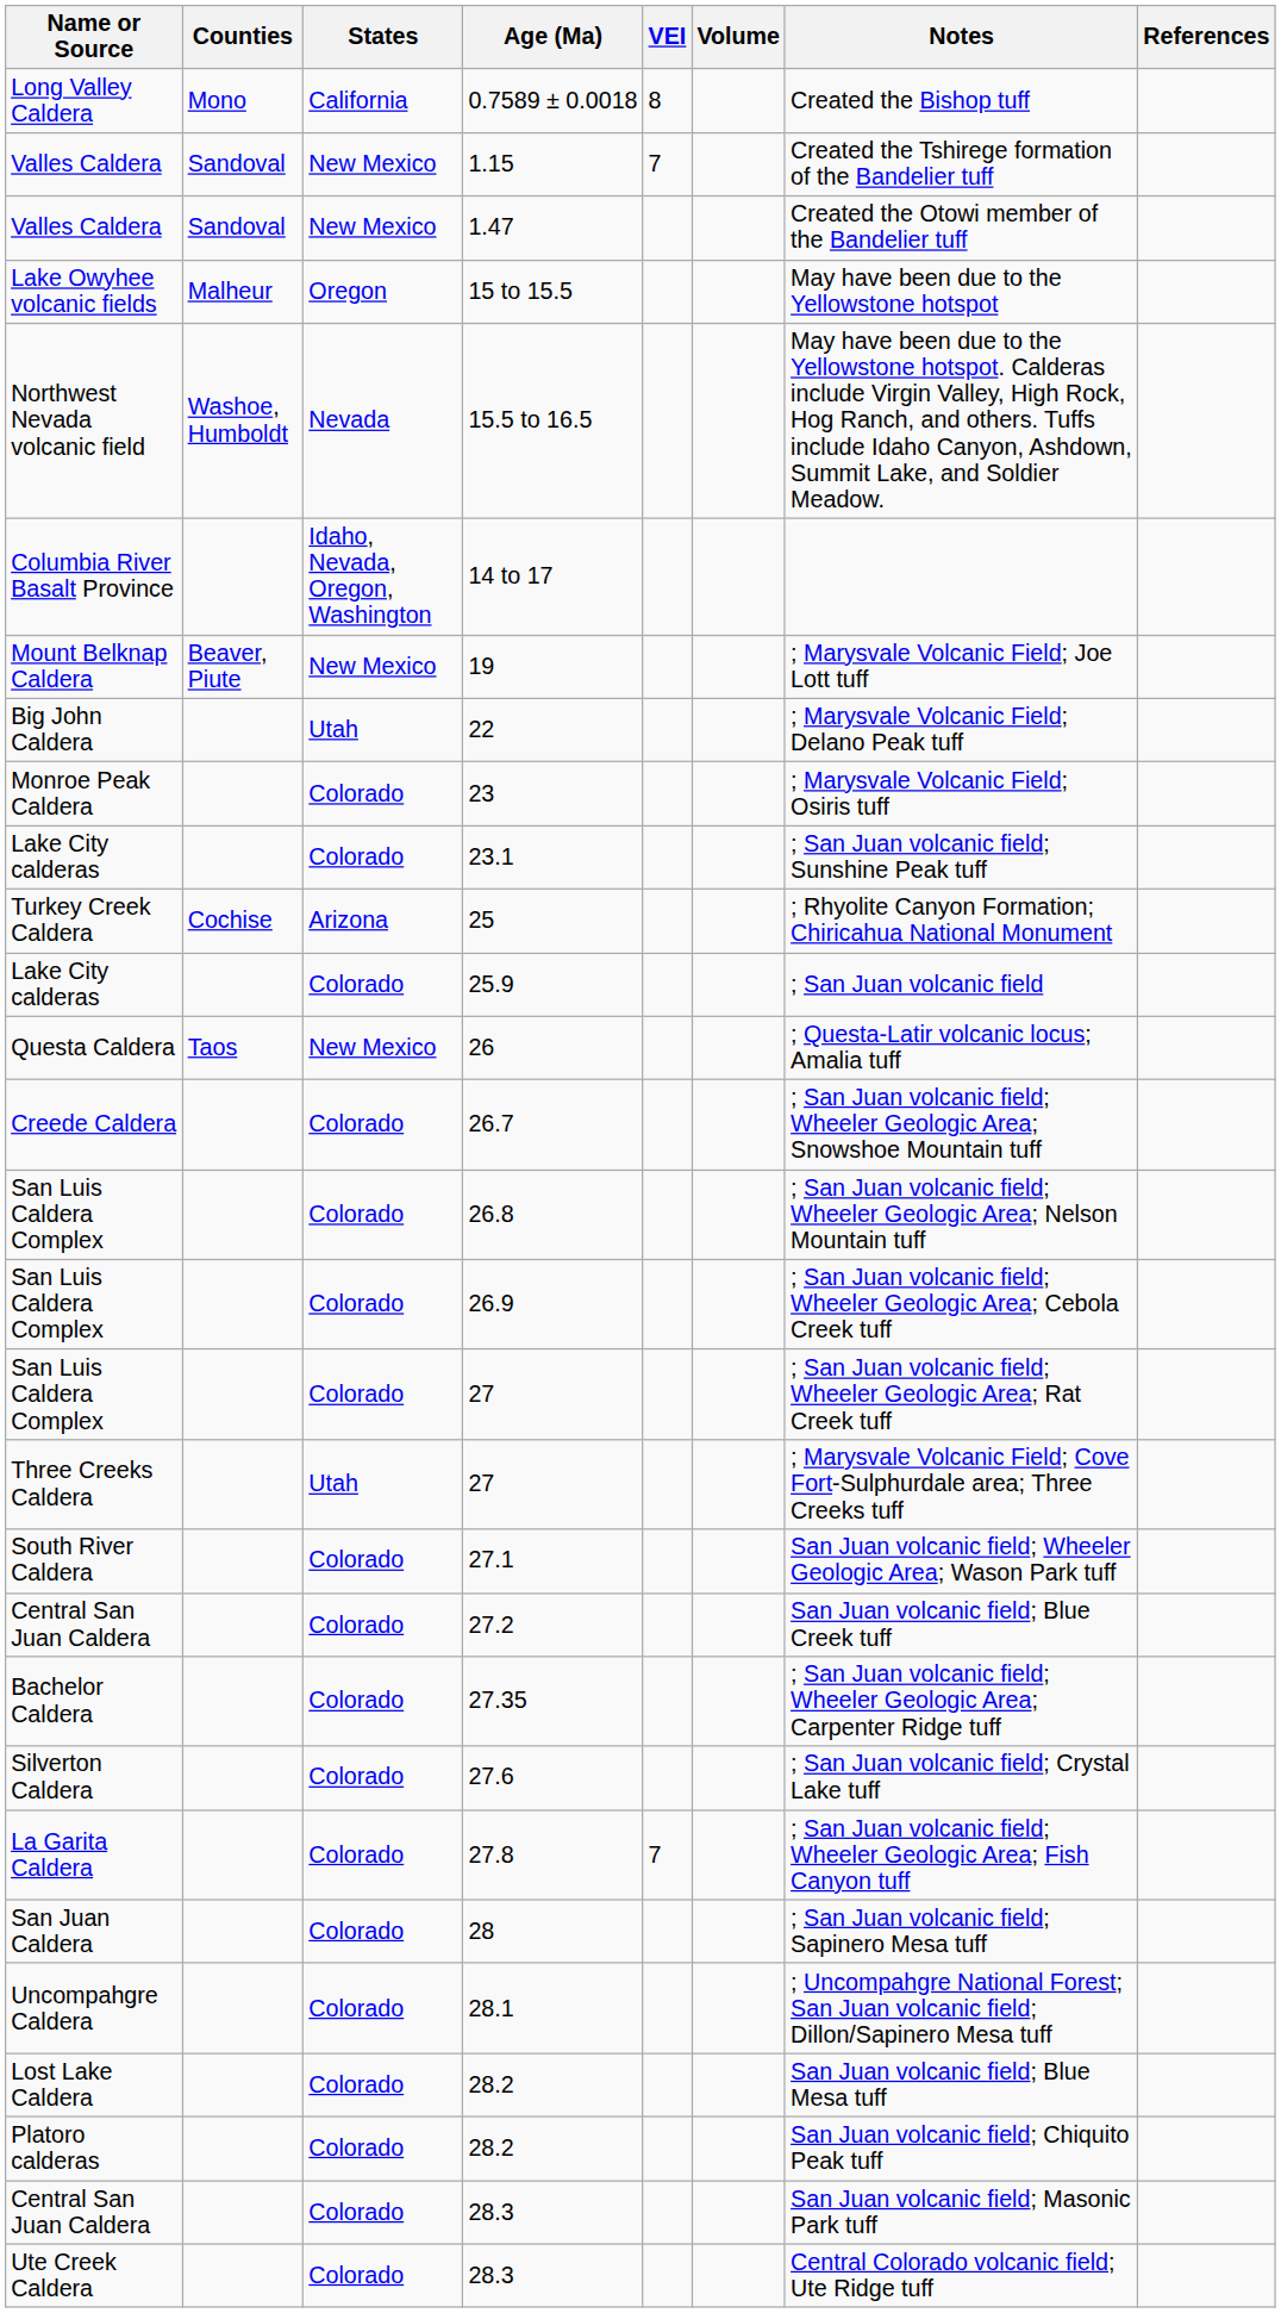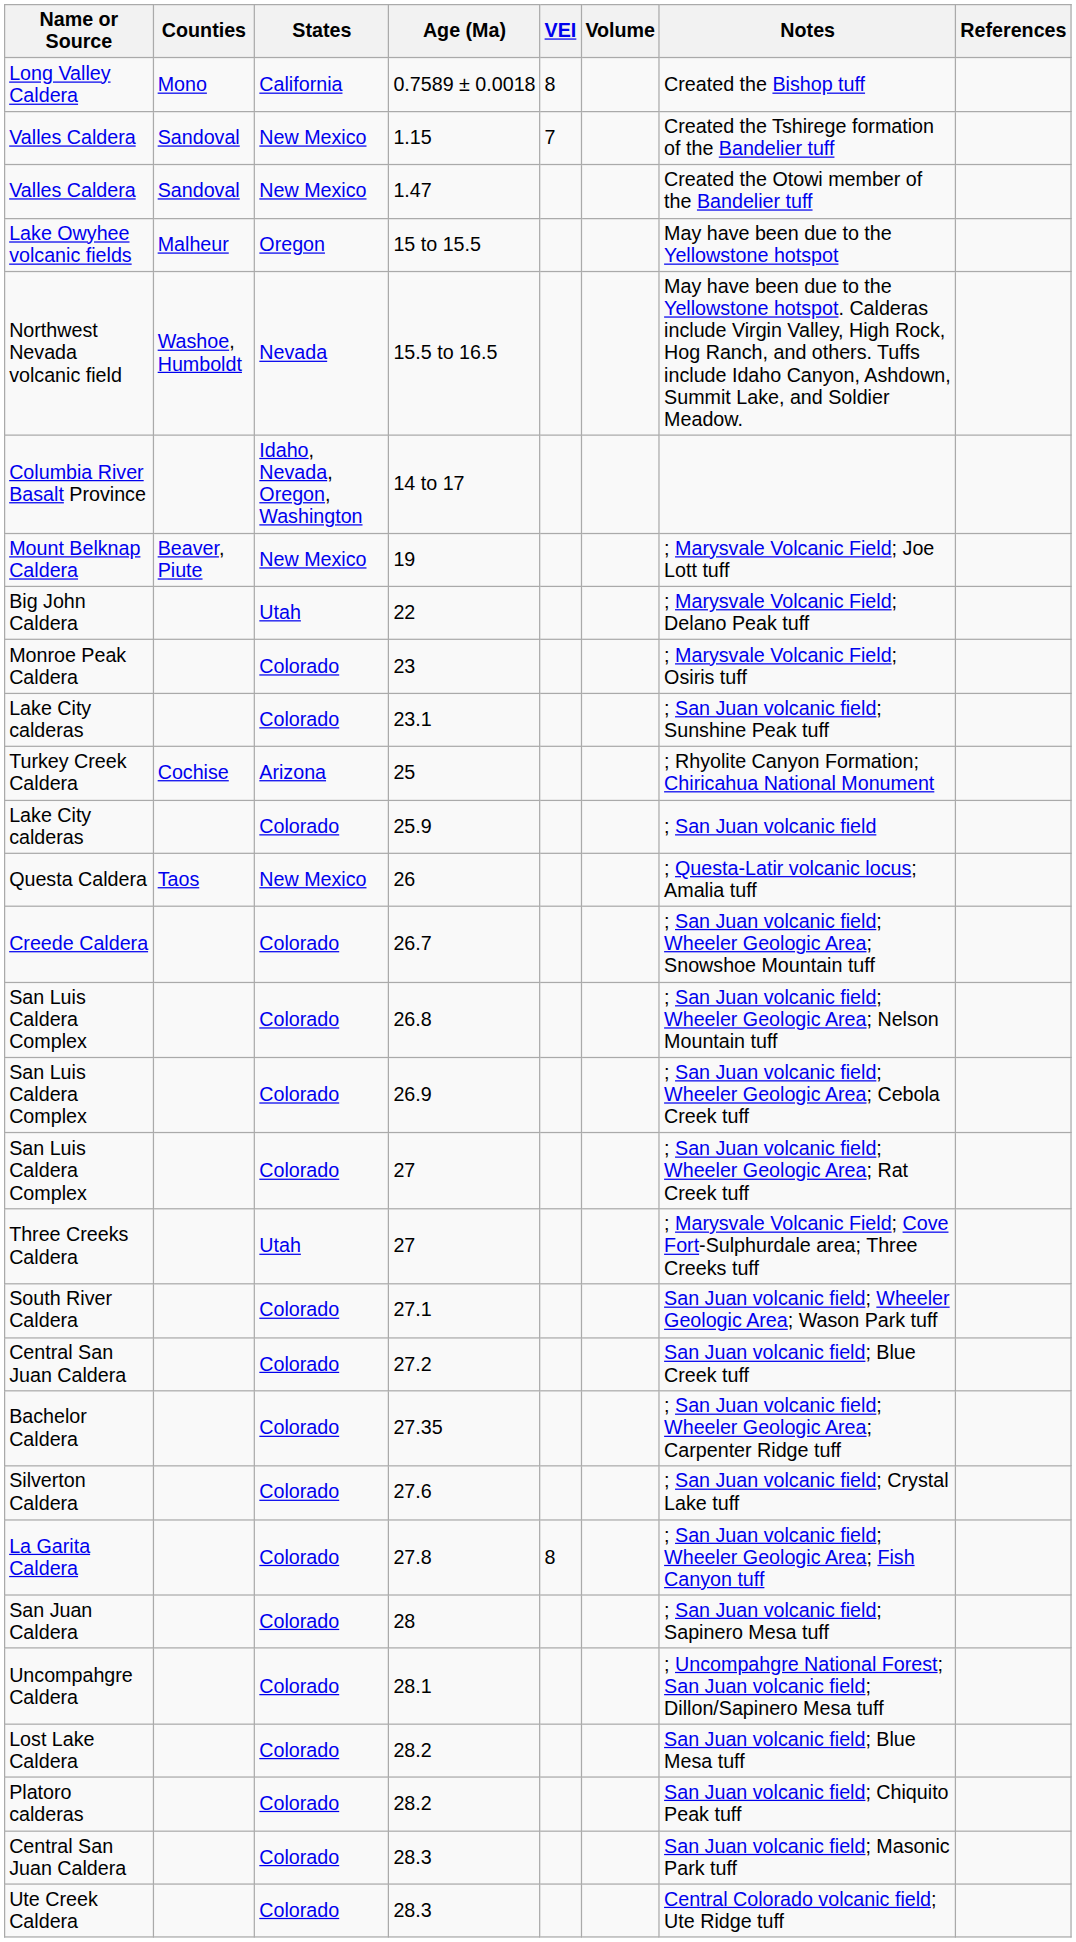27.8 | VEI: 7 -> 8
